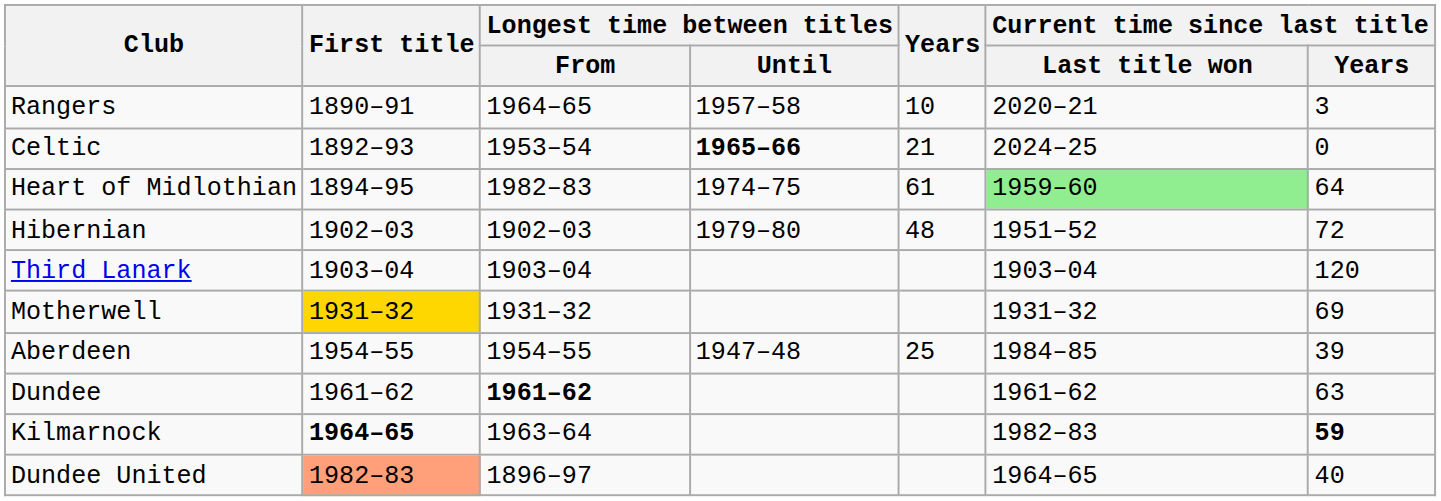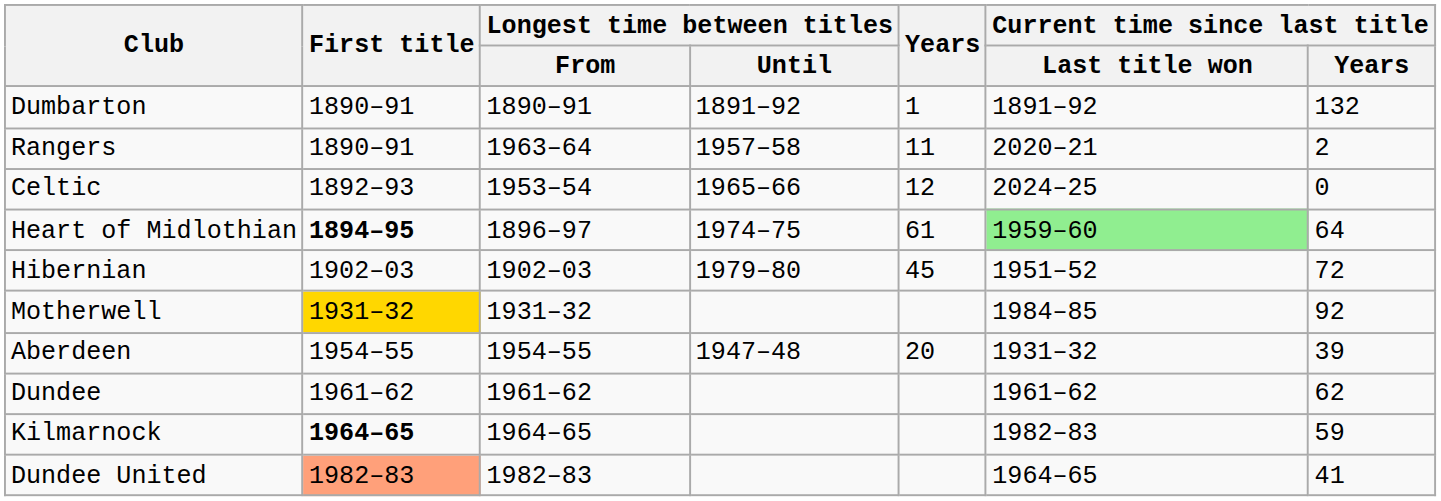+ row: Dumbarton | 1890–91 | 1890–91 | 1891–92 | 1 | 1891–92 | 132
Rangers | Longest time between titles / From: 1964–65 -> 1963–64
Rangers | Years: 10 -> 11
Rangers | Current time since last title / Years: 3 -> 2
Celtic | Longest time between titles / Until: bold -> normal
Celtic | Years: 21 -> 12
Heart of Midlothian | First title: normal -> bold
Heart of Midlothian | Longest time between titles / From: 1982–83 -> 1896–97
Hibernian | Years: 48 -> 45
- row: Third Lanark | 1903–04 | 1903–04 | 1903–04 | 120
Motherwell | Current time since last title / Last title won: 1931–32 -> 1984–85
Motherwell | Current time since last title / Years: 69 -> 92
Aberdeen | Years: 25 -> 20
Aberdeen | Current time since last title / Last title won: 1984–85 -> 1931–32
Dundee | Longest time between titles / From: bold -> normal
Dundee | Current time since last title / Years: 63 -> 62
Kilmarnock | Longest time between titles / From: 1963–64 -> 1964–65
Kilmarnock | Current time since last title / Years: bold -> normal
Dundee United | Longest time between titles / From: 1896–97 -> 1982–83
Dundee United | Current time since last title / Years: 40 -> 41
